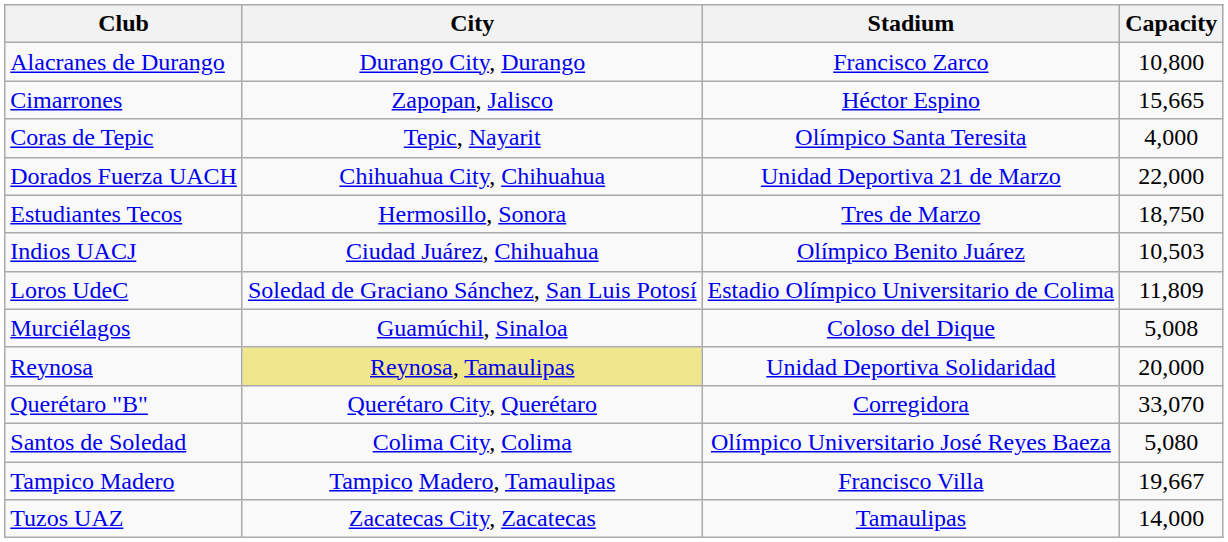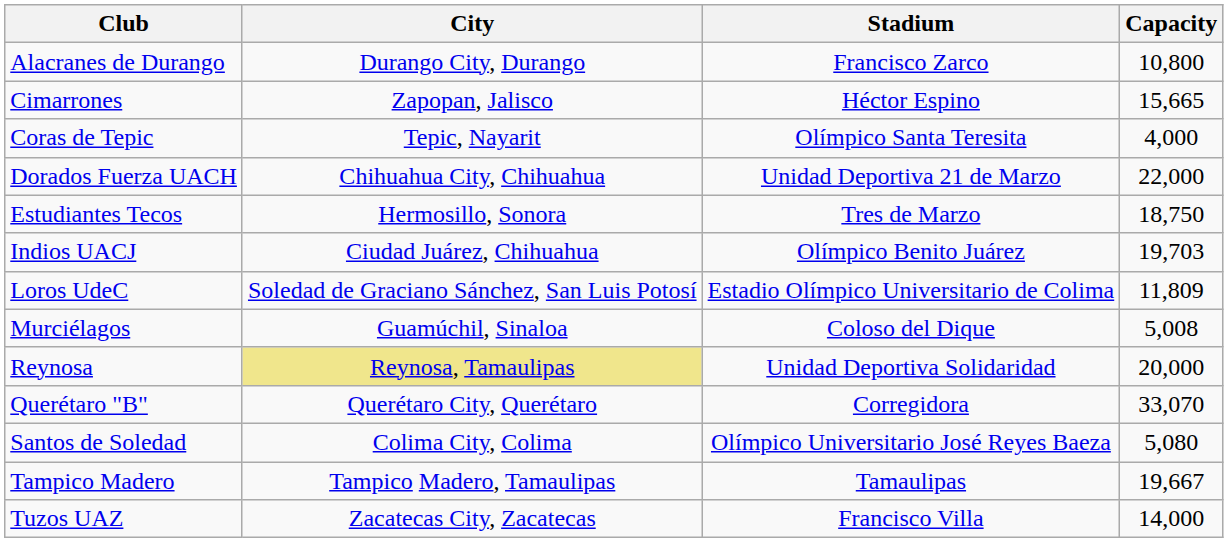Indios UACJ | Capacity: 10,503 -> 19,703
Tampico Madero | Stadium: Francisco Villa -> Tamaulipas
Tuzos UAZ | Stadium: Tamaulipas -> Francisco Villa
